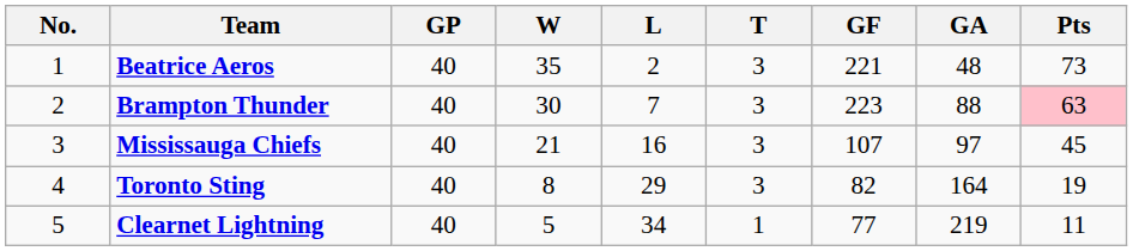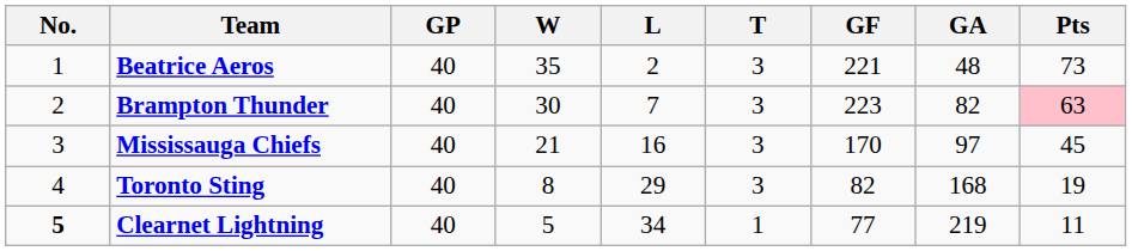Brampton Thunder | GA: 88 -> 82
Mississauga Chiefs | GF: 107 -> 170
Toronto Sting | GA: 164 -> 168
Clearnet Lightning | No.: normal -> bold
